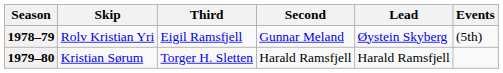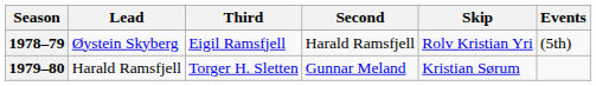columns swapped: Skip <-> Lead
1978–79 | Second: Gunnar Meland -> Harald Ramsfjell
1979–80 | Second: Harald Ramsfjell -> Gunnar Meland
